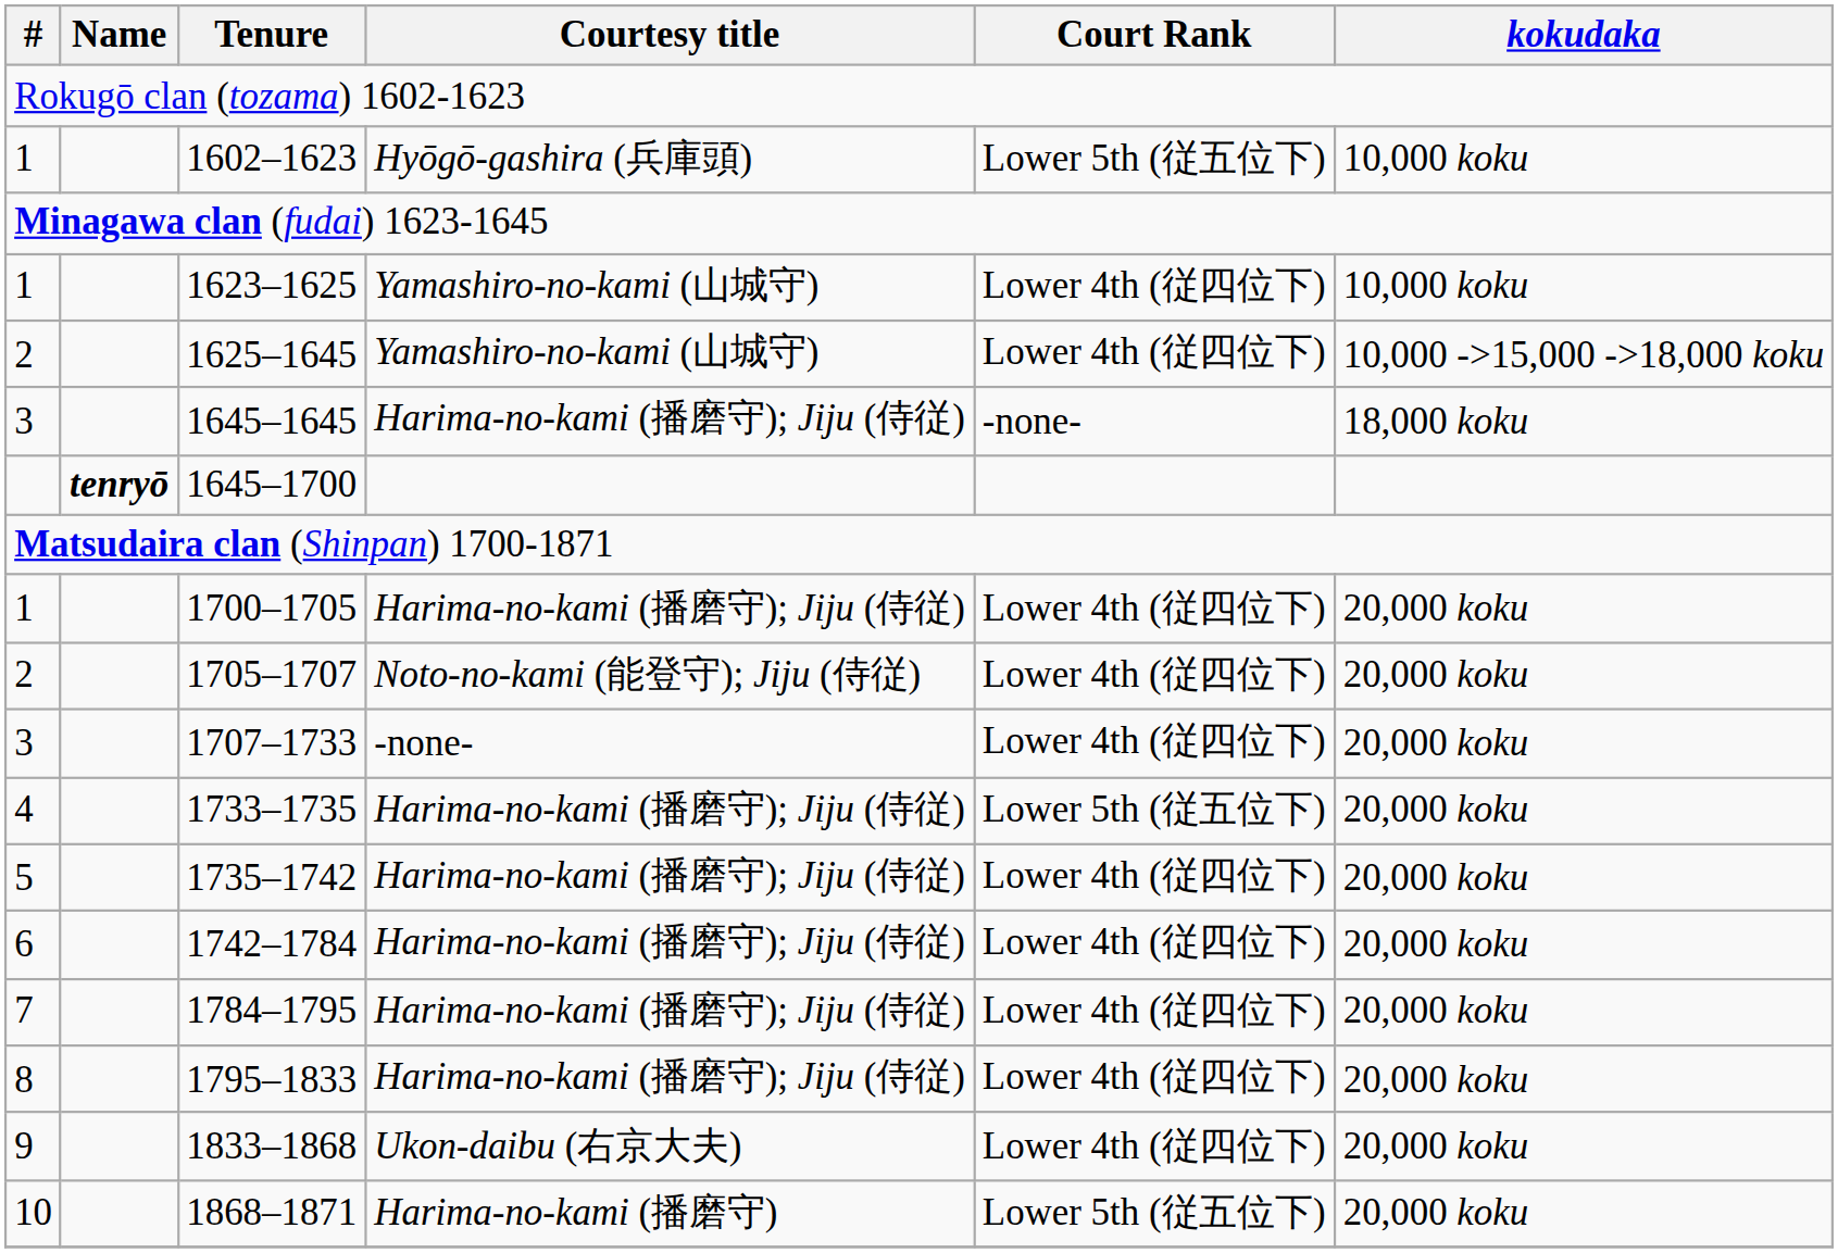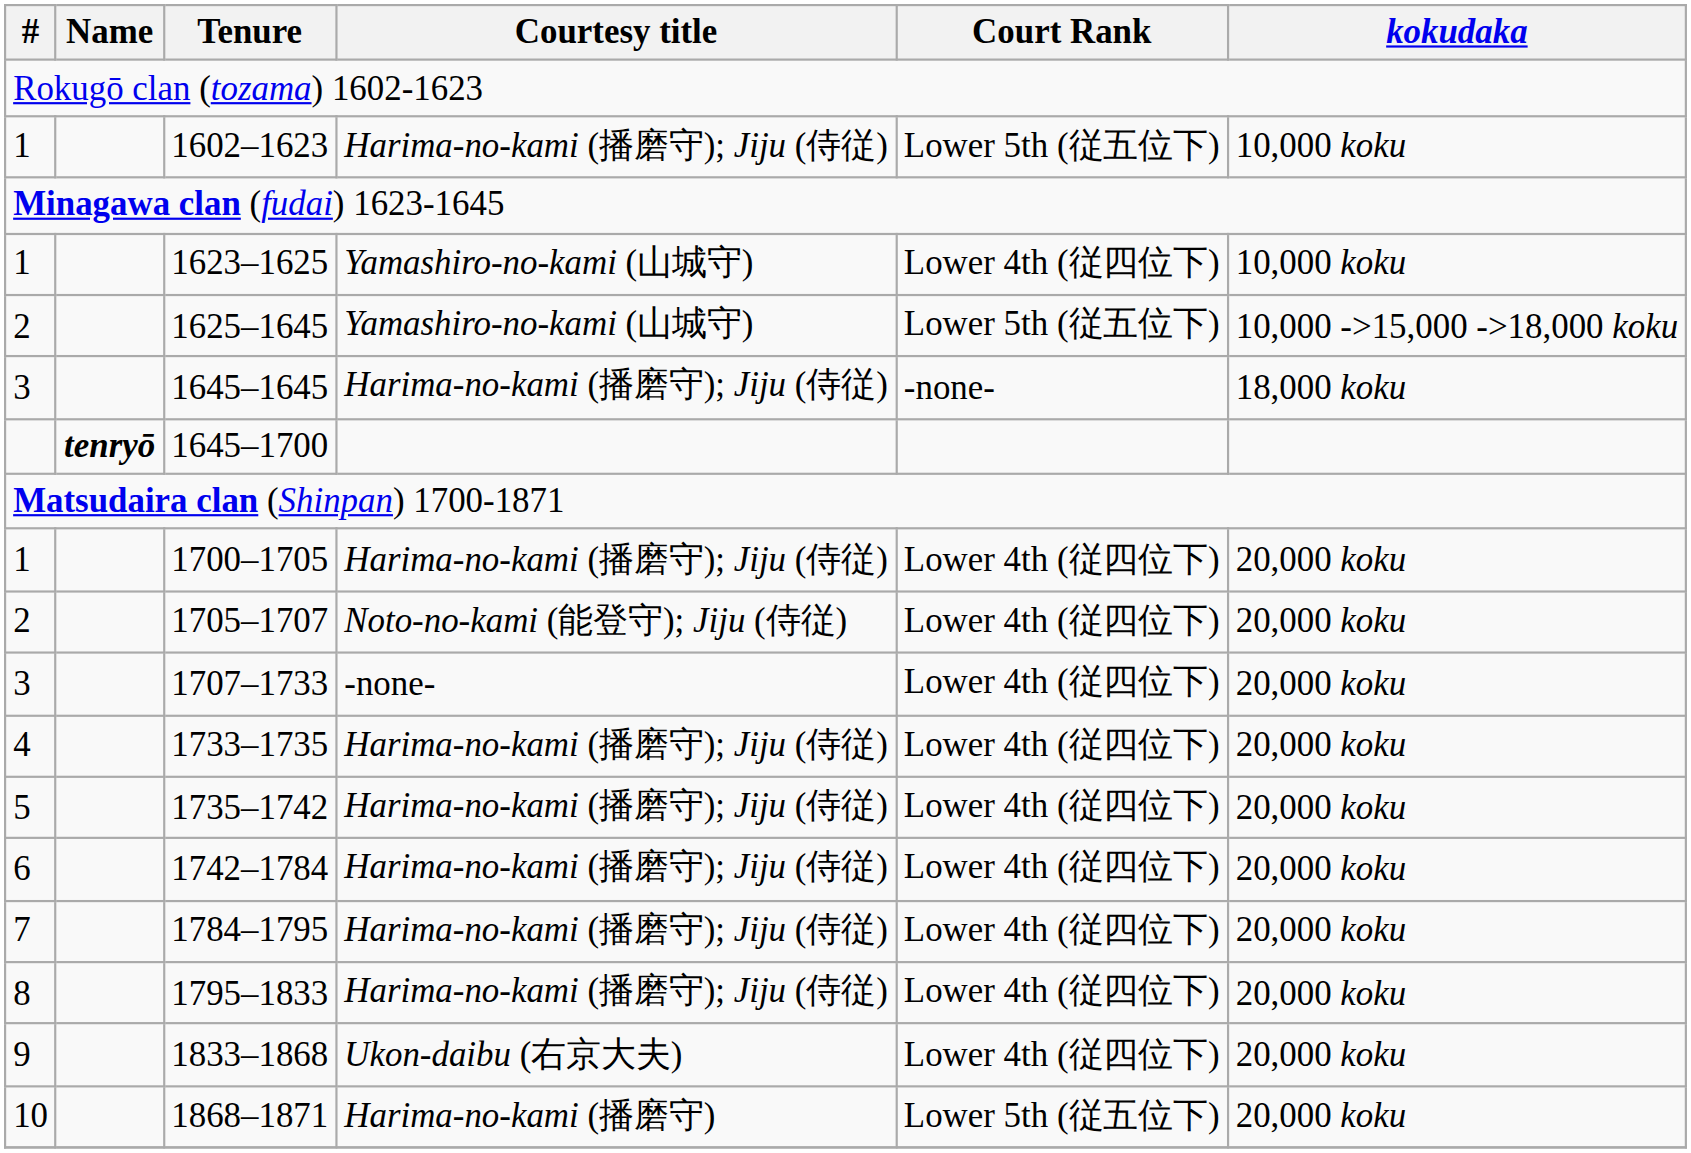1602–1623 | Courtesy title: Hyōgō-gashira (兵庫頭) -> Harima-no-kami (播磨守); Jiju (侍従)
1625–1645 | Court Rank: Lower 4th (従四位下) -> Lower 5th (従五位下)
1733–1735 | Court Rank: Lower 5th (従五位下) -> Lower 4th (従四位下)
